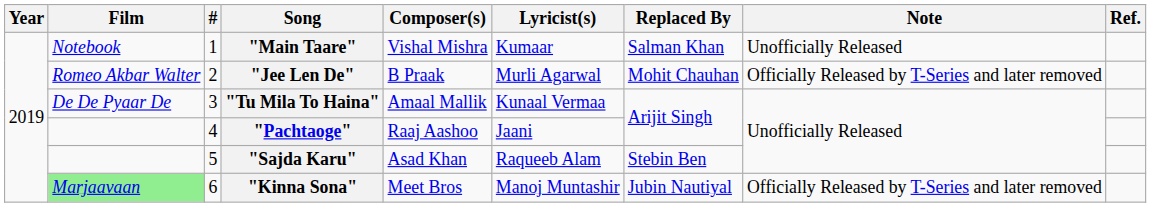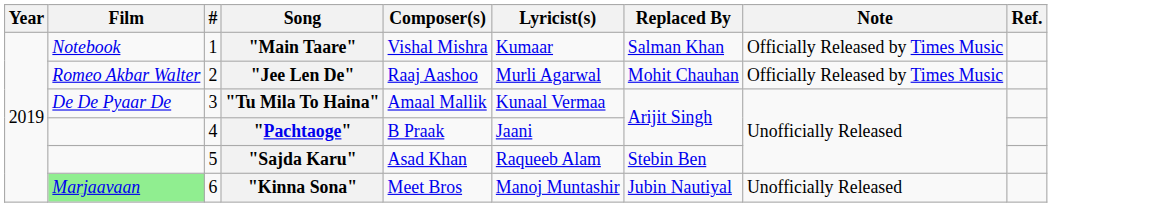"Main Taare" | Note: Unofficially Released -> Officially Released by Times Music
"Jee Len De" | Composer(s): B Praak -> Raaj Aashoo
"Jee Len De" | Note: Officially Released by T-Series and later removed -> Officially Released by Times Music
"Pachtaoge" | Composer(s): Raaj Aashoo -> B Praak
"Kinna Sona" | Note: Officially Released by T-Series and later removed -> Unofficially Released
